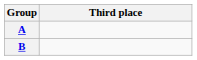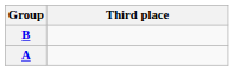rows swapped: A <-> B
